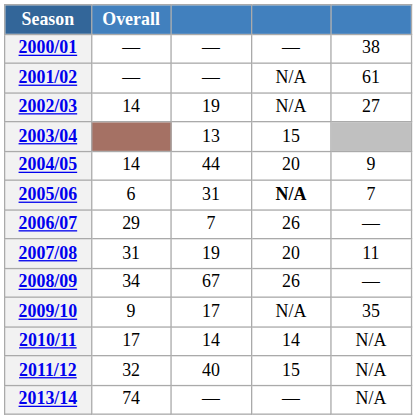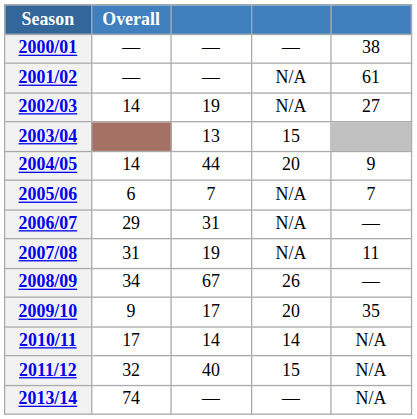2005/06 | column 3: 31 -> 7
2005/06 | column 4: bold -> normal
2006/07 | column 3: 7 -> 31
2006/07 | column 4: 26 -> N/A
2007/08 | column 4: 20 -> N/A
2009/10 | column 4: N/A -> 20
